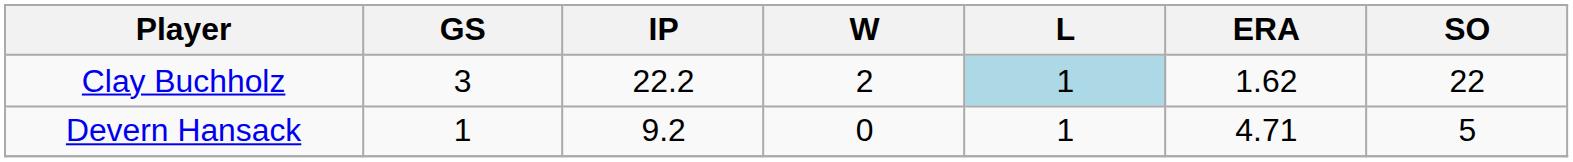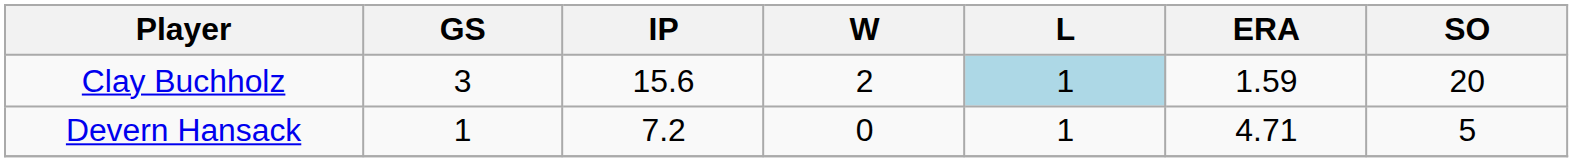Clay Buchholz | IP: 22.2 -> 15.6
Clay Buchholz | ERA: 1.62 -> 1.59
Clay Buchholz | SO: 22 -> 20
Devern Hansack | IP: 9.2 -> 7.2
